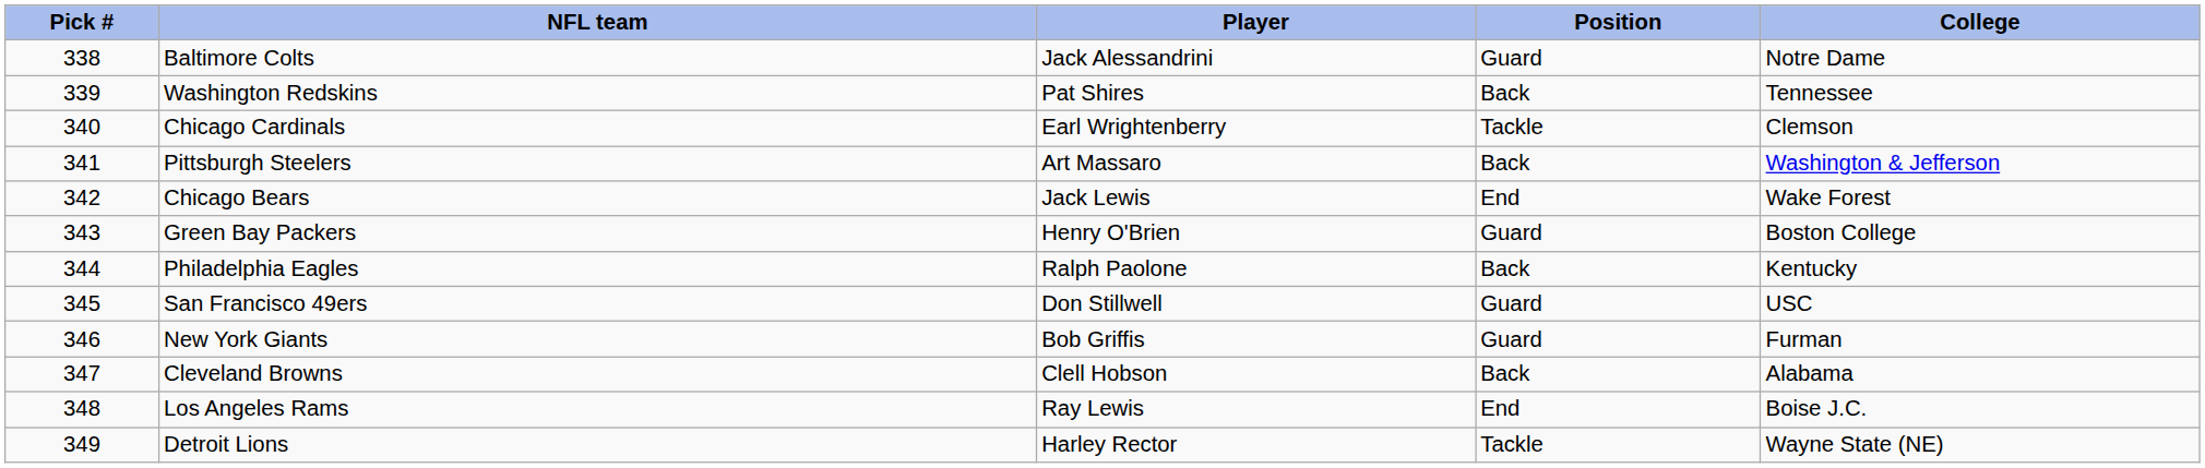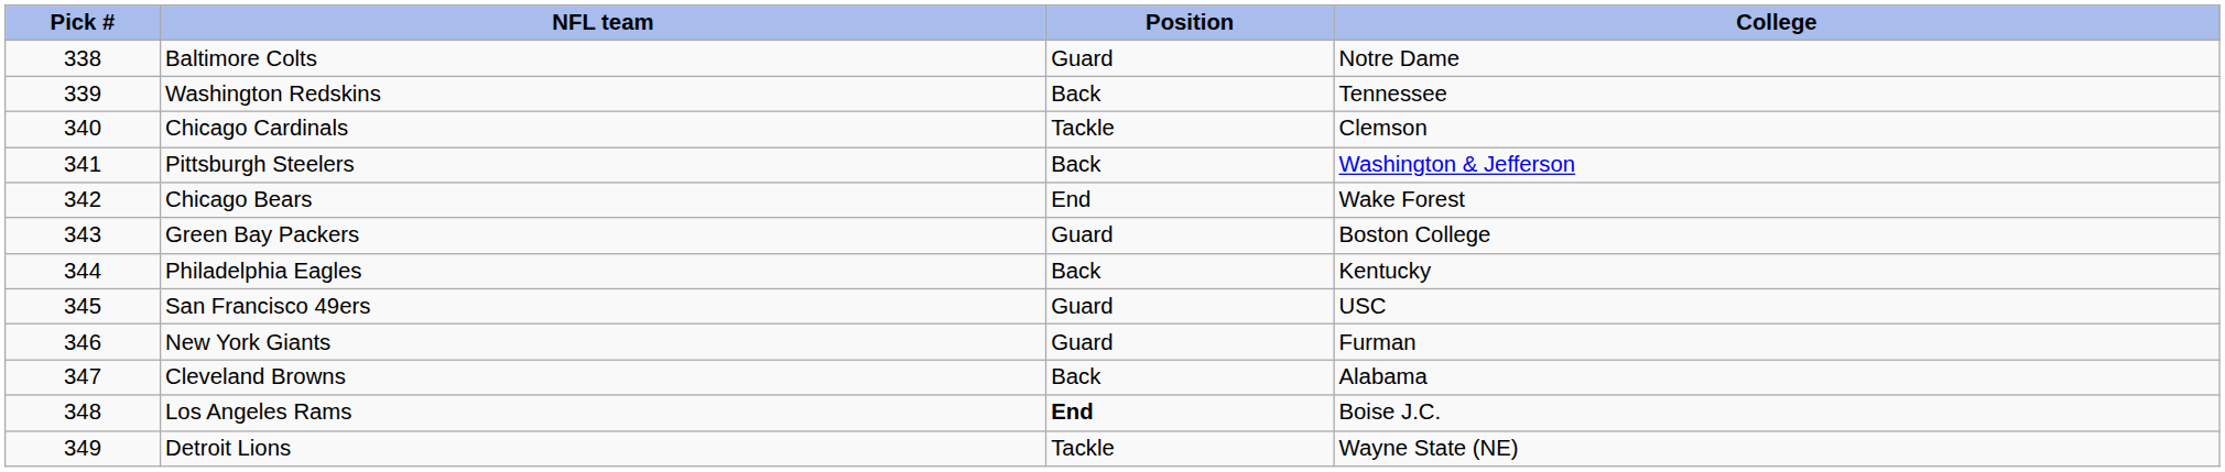- column: Player | Jack Alessandrini | Pat Shires | Earl Wrightenberry | Art Massaro | Jack Lewis | Henry O'Brien | Ralph Paolone | Don Stillwell | Bob Griffis | Clell Hobson | Ray Lewis | Harley Rector
Los Angeles Rams | Position: normal -> bold
